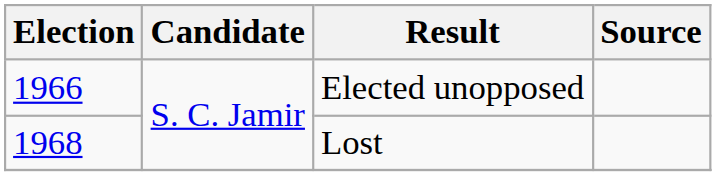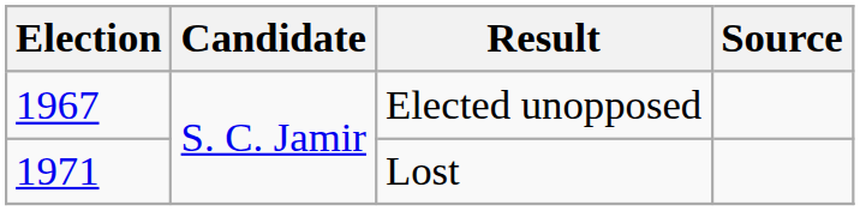Elected unopposed | Election: 1966 -> 1967
Lost | Election: 1968 -> 1971
